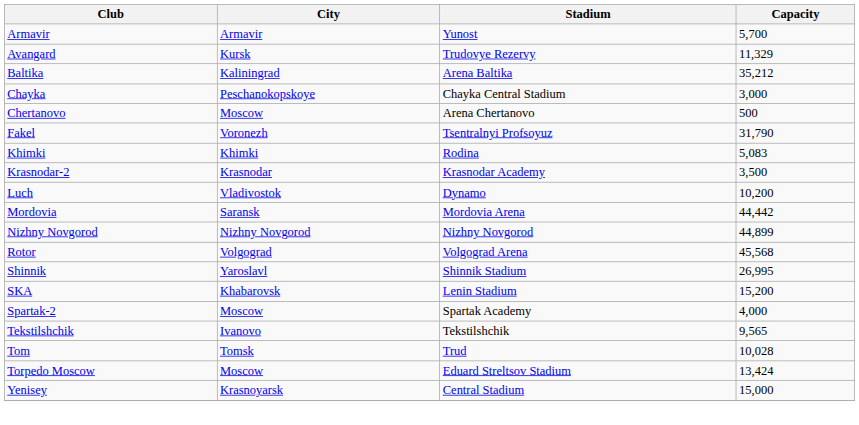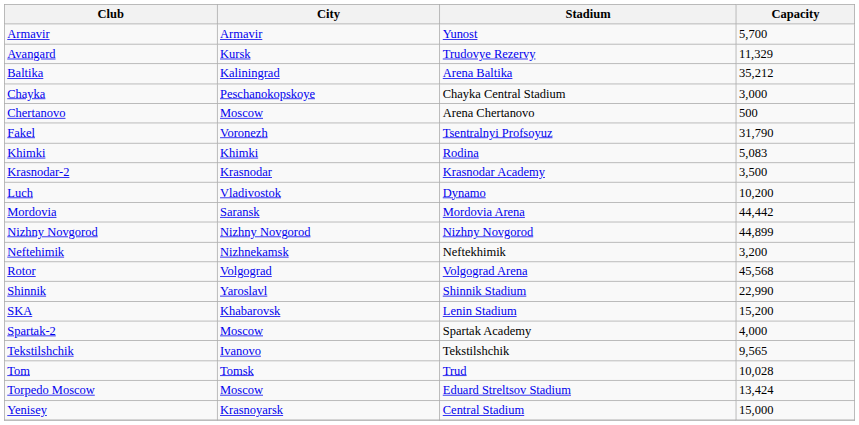+ row: Neftehimik | Nizhnekamsk | Neftekhimik | 3,200
Shinnik | Capacity: 26,995 -> 22,990
